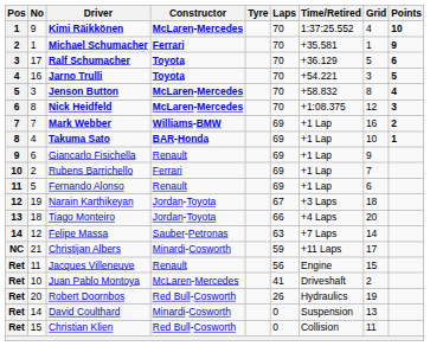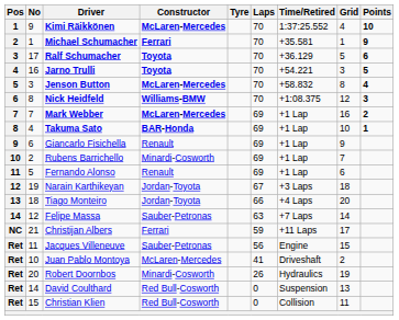Nick Heidfeld | Constructor: McLaren-Mercedes -> Williams-BMW
Mark Webber | Constructor: Williams-BMW -> McLaren-Mercedes
Rubens Barrichello | Constructor: Ferrari -> Minardi-Cosworth
Christijan Albers | Constructor: Minardi-Cosworth -> Ferrari
Jacques Villeneuve | Constructor: Renault -> Sauber-Petronas
Robert Doornbos | Constructor: Red Bull-Cosworth -> Minardi-Cosworth
David Coulthard | Constructor: Minardi-Cosworth -> Red Bull-Cosworth
